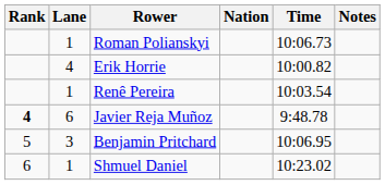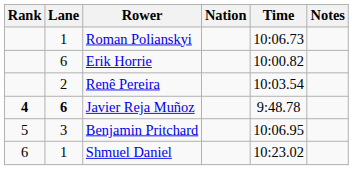Erik Horrie | Lane: 4 -> 6
Renê Pereira | Lane: 1 -> 2
Javier Reja Muñoz | Lane: normal -> bold
